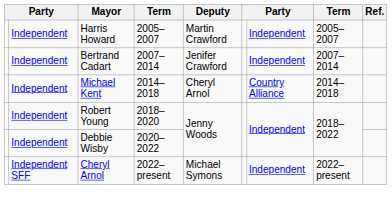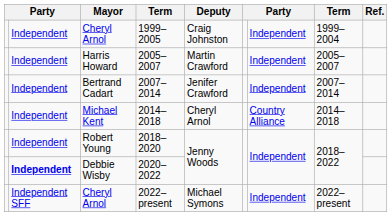+ row: Independent | Cheryl Arnol | 1999–2005 | Craig Johnston | Independent | 1999–2004
2020–2022 | column 2: normal -> bold
